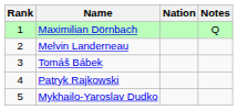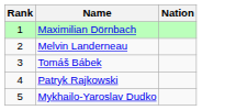- column: Notes | Q
